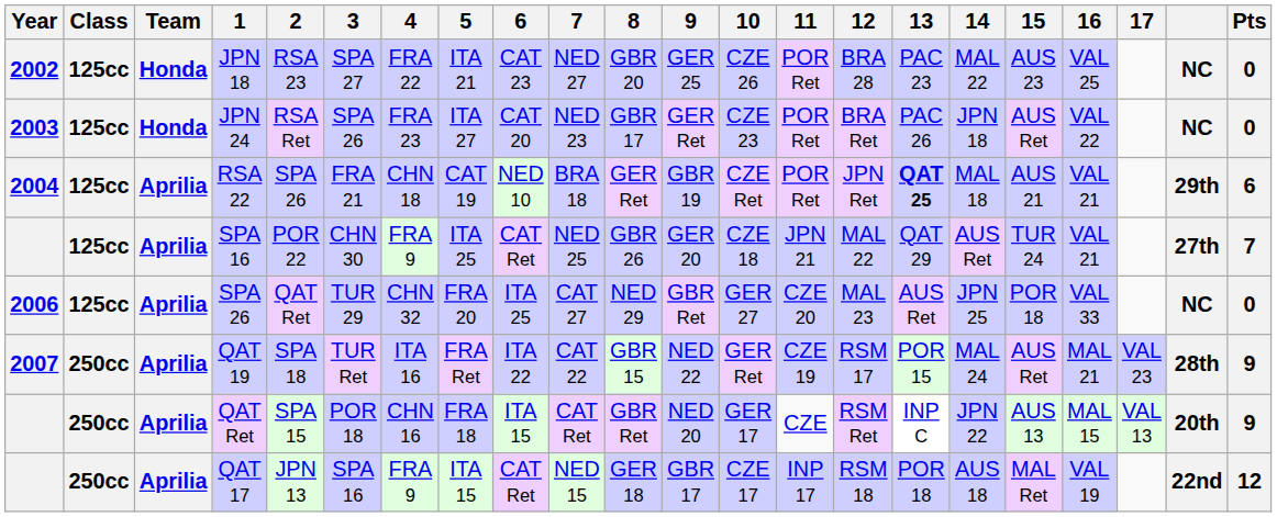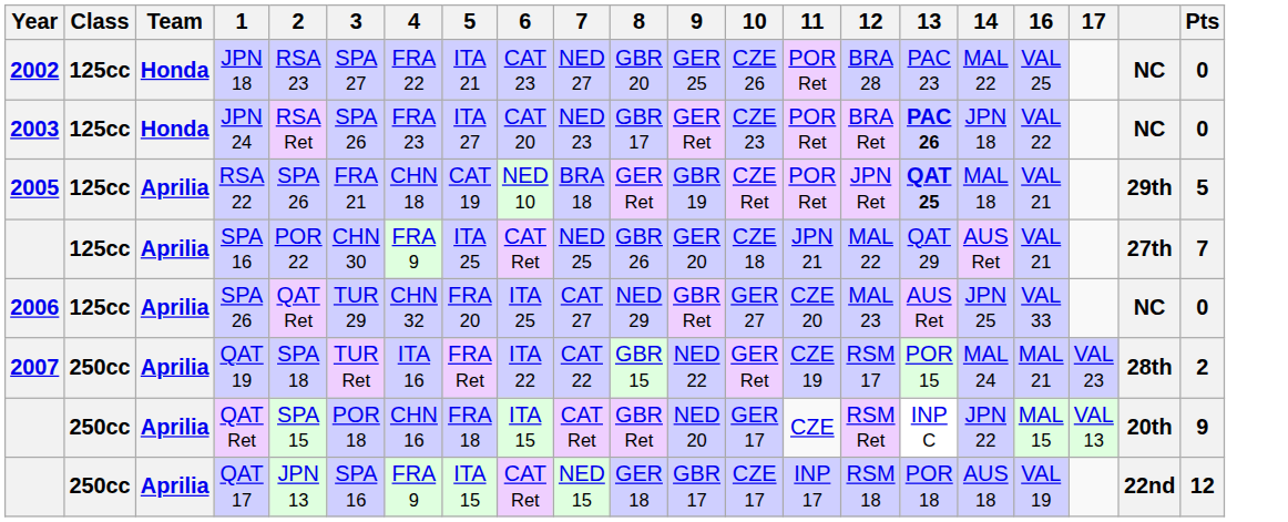- column: 15 | AUS 23 | AUS Ret | AUS 21 | TUR 24 | POR 18 | AUS Ret | AUS 13 | MAL Ret
JPN 24 | 13: normal -> bold
RSA 22 | Year: 2004 -> 2005
RSA 22 | Pts: 6 -> 5
QAT 19 | Pts: 9 -> 2
